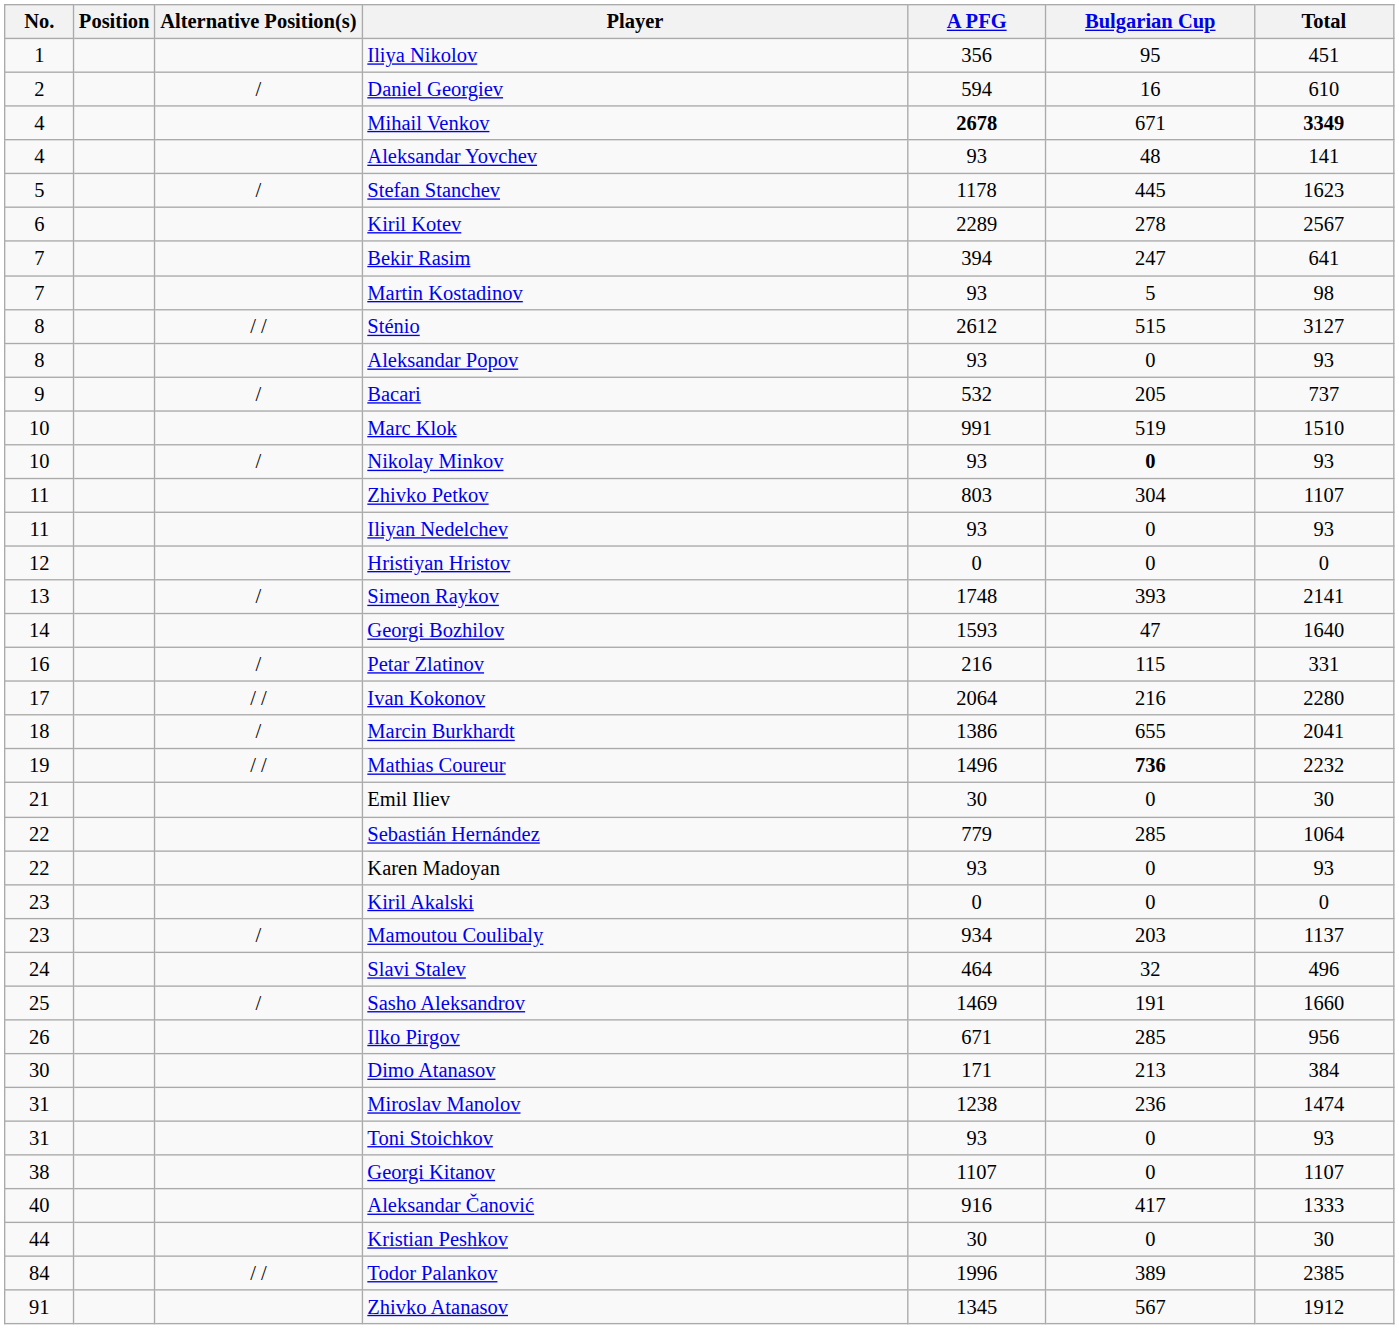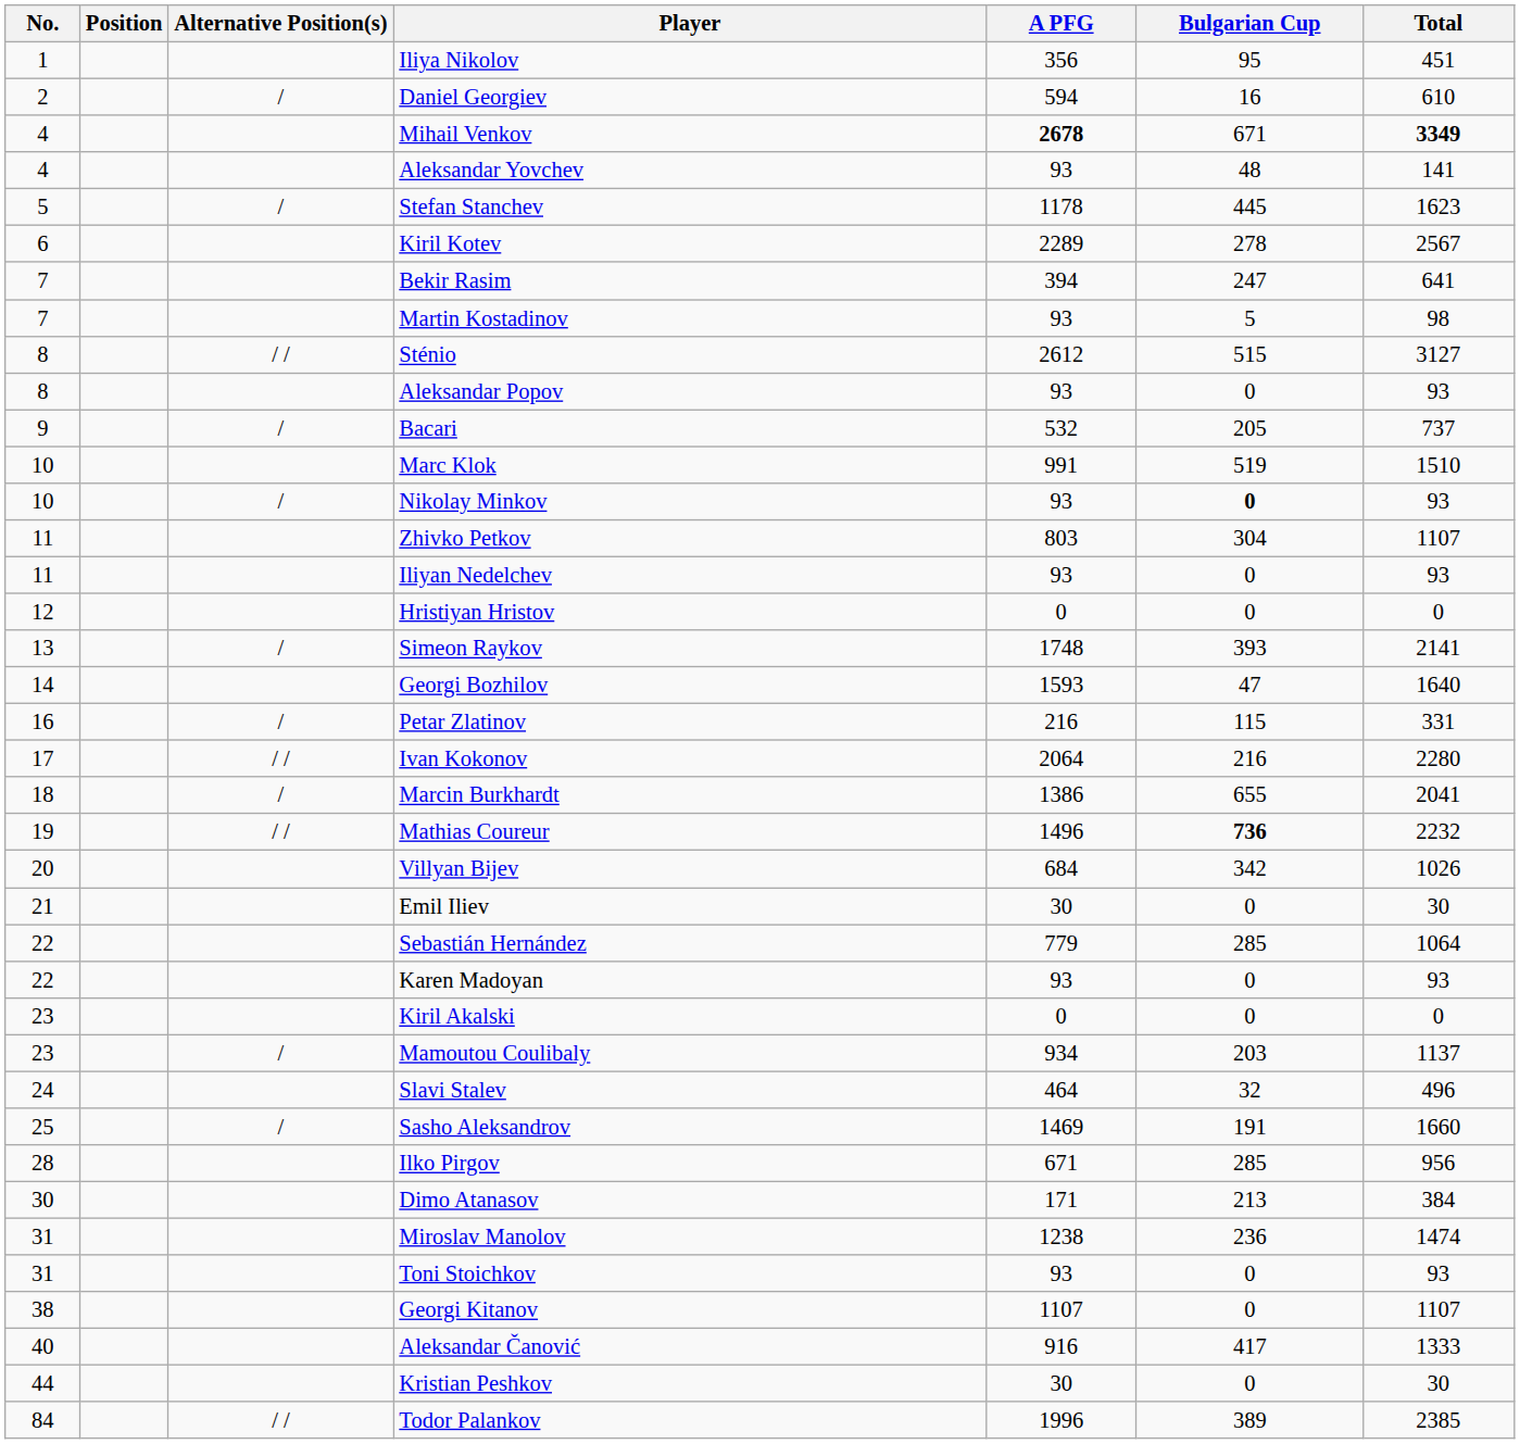+ row: 20 | Villyan Bijev | 684 | 342 | 1026
Ilko Pirgov | No.: 26 -> 28
- row: 91 | Zhivko Atanasov | 1345 | 567 | 1912
